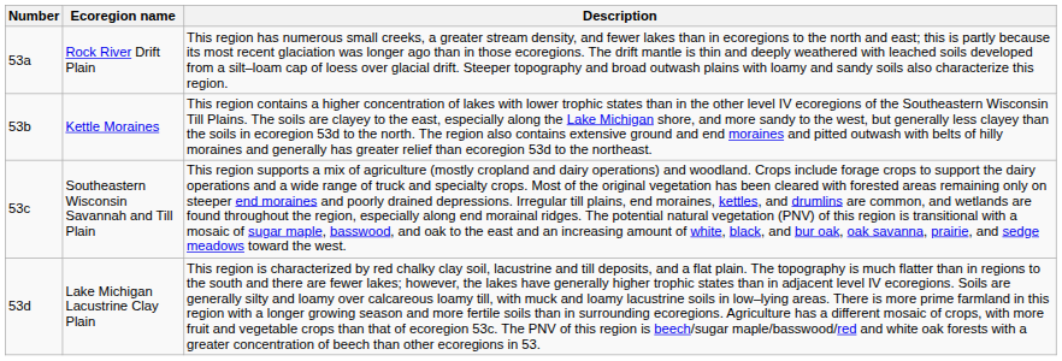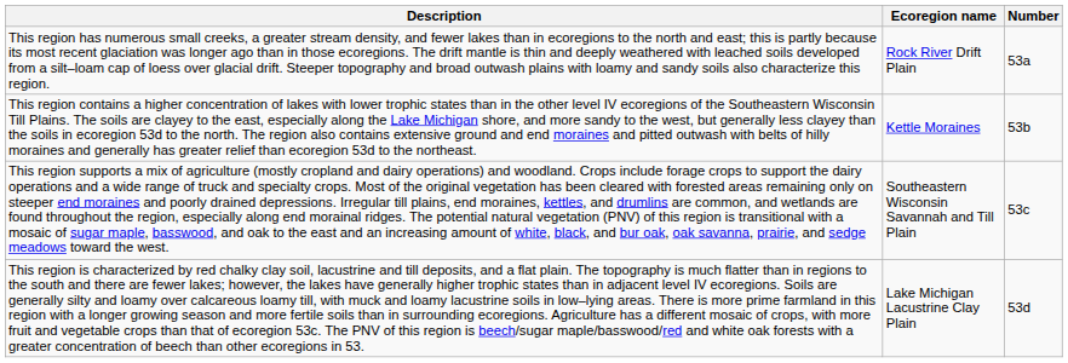columns swapped: Number <-> Description
